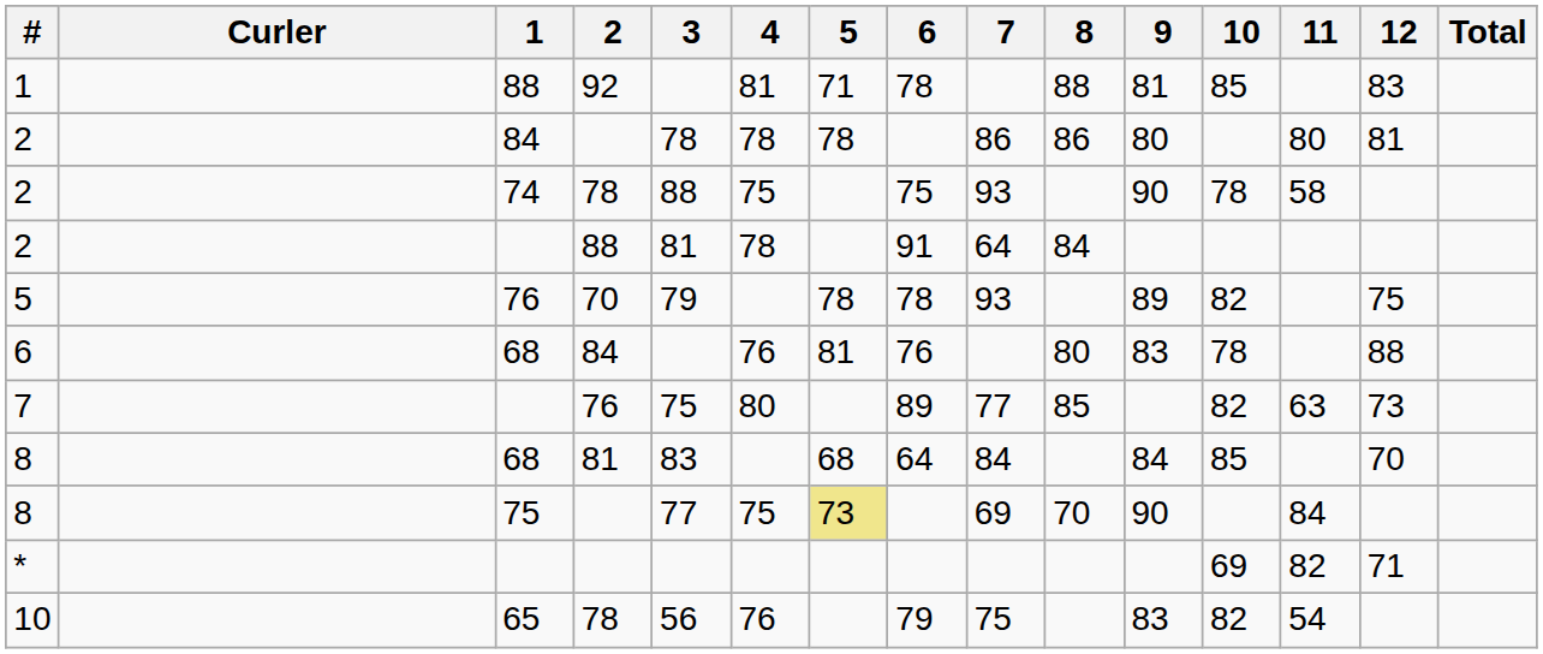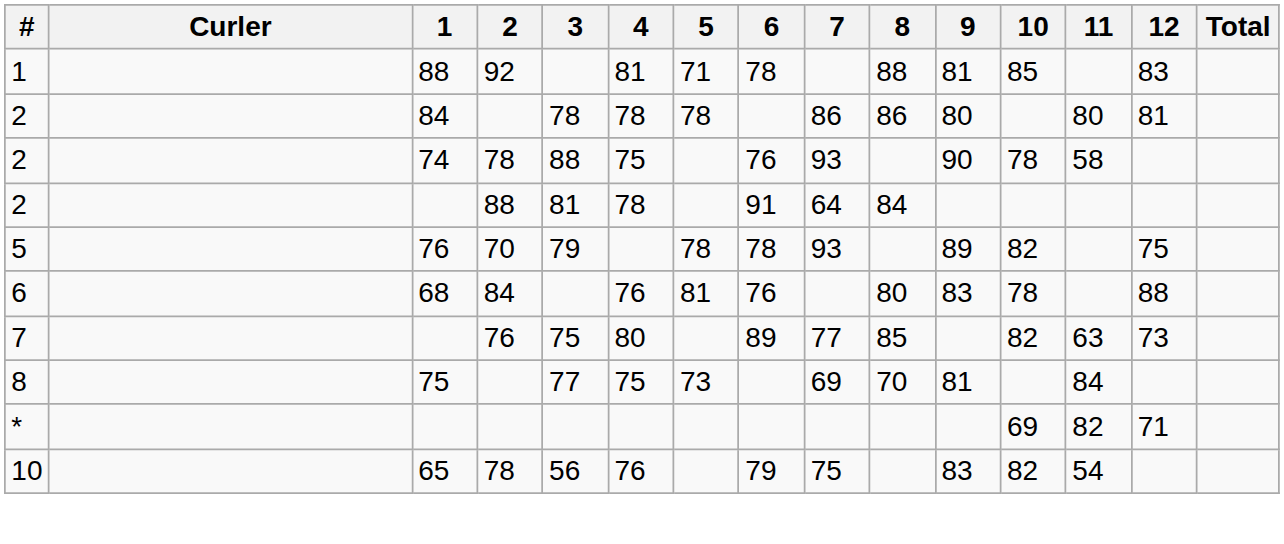2 / 74 | 6: 75 -> 76
- row: 8 | 68 | 81 | 83 | 68 | 64 | 84 | 84 | 85 | 70
8 / 75 | 5: khaki background -> no background
8 / 75 | 9: 90 -> 81
